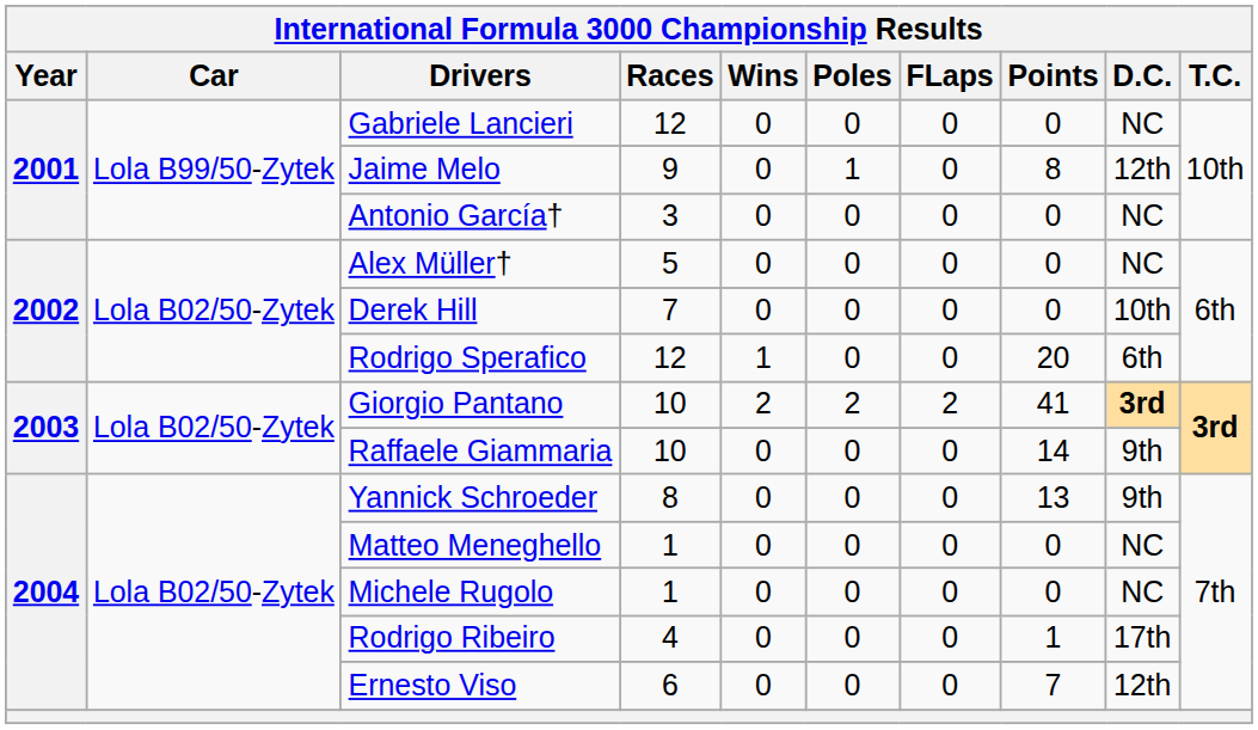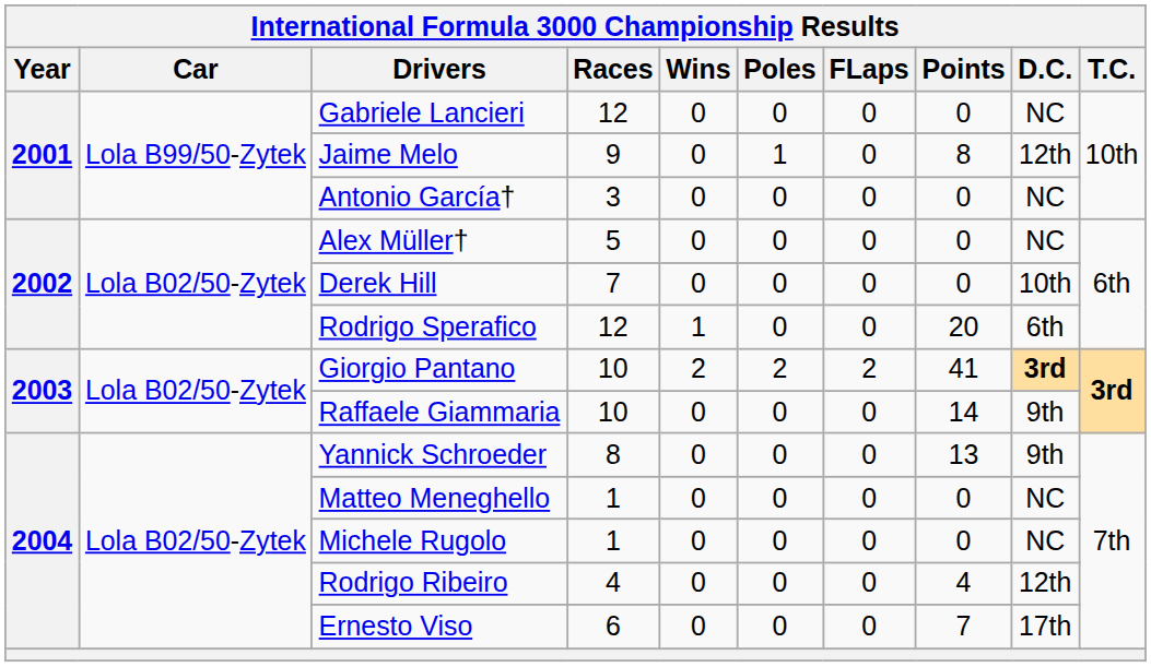Rodrigo Ribeiro | Points: 1 -> 4
Rodrigo Ribeiro | D.C.: 17th -> 12th
Ernesto Viso | D.C.: 12th -> 17th
